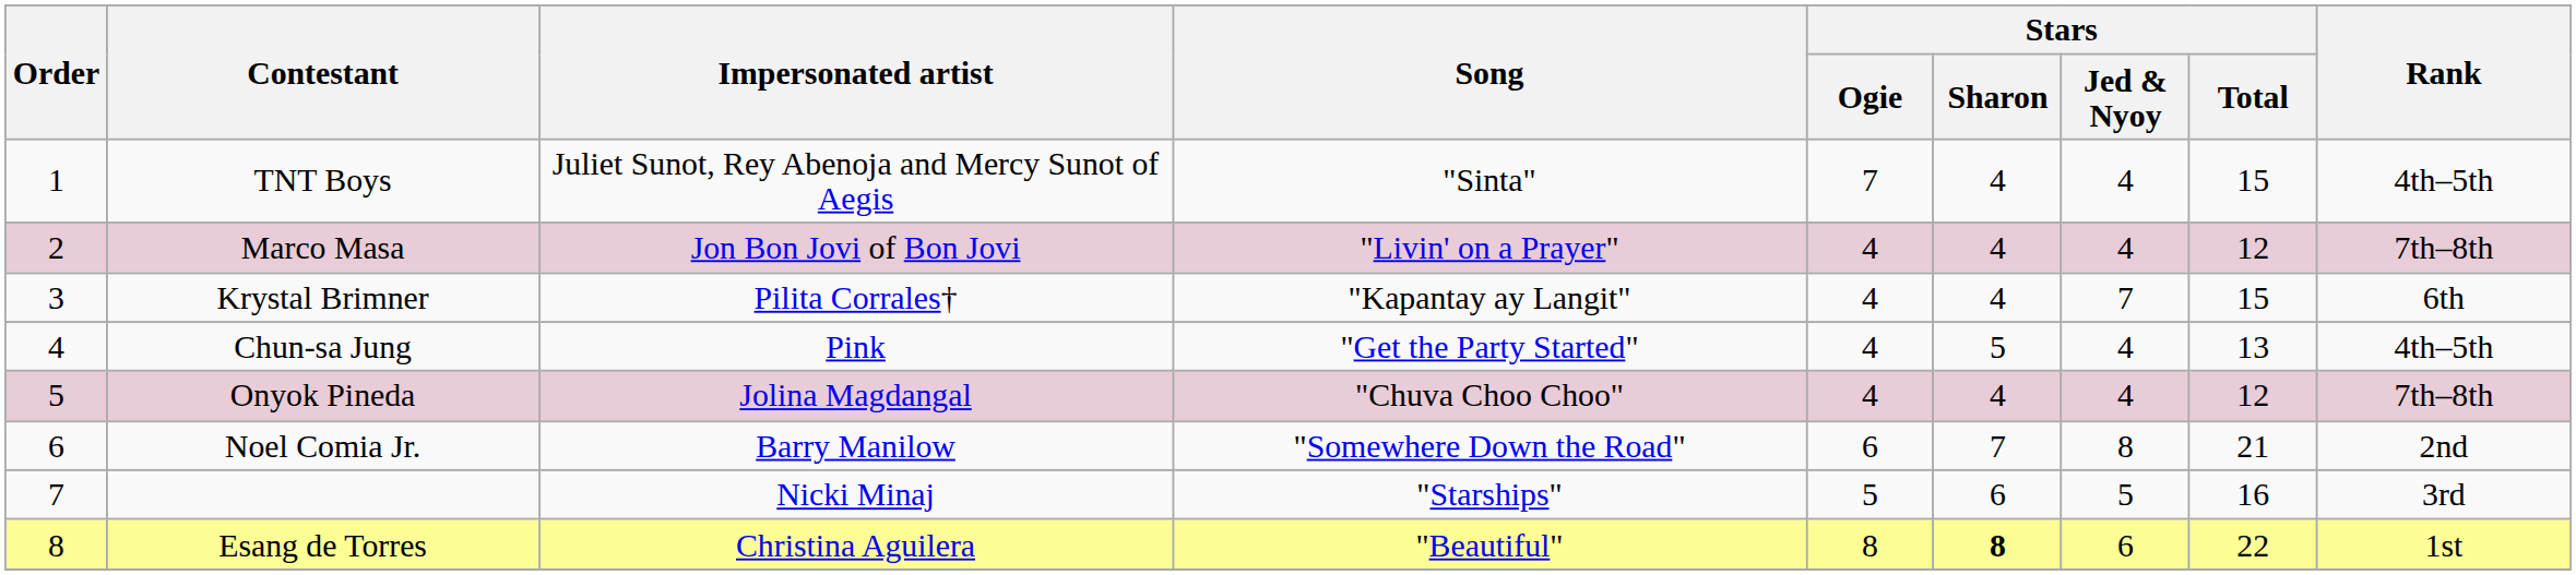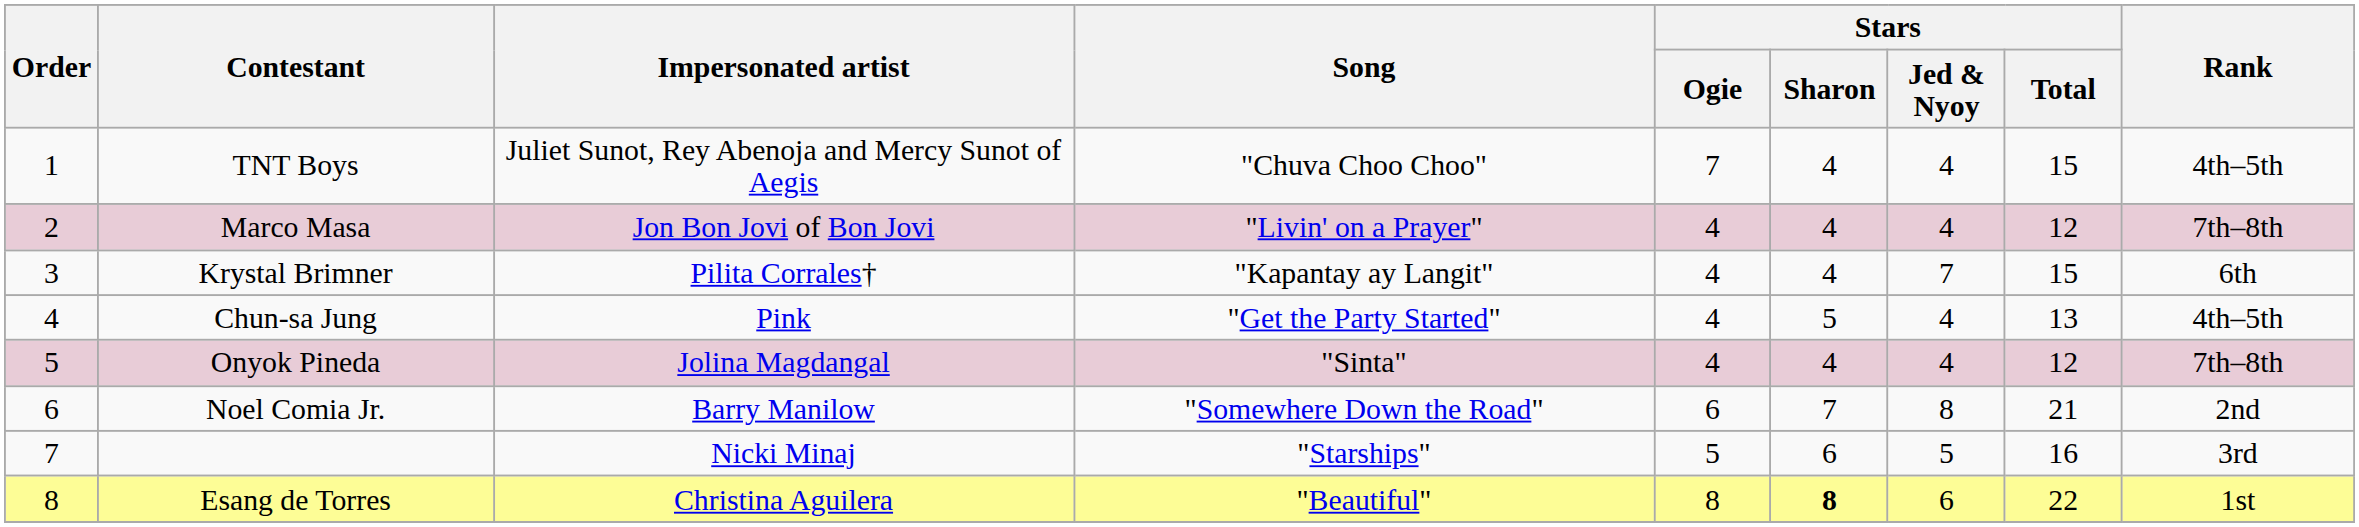TNT Boys | Song: "Sinta" -> "Chuva Choo Choo"
Onyok Pineda | Song: "Chuva Choo Choo" -> "Sinta"
